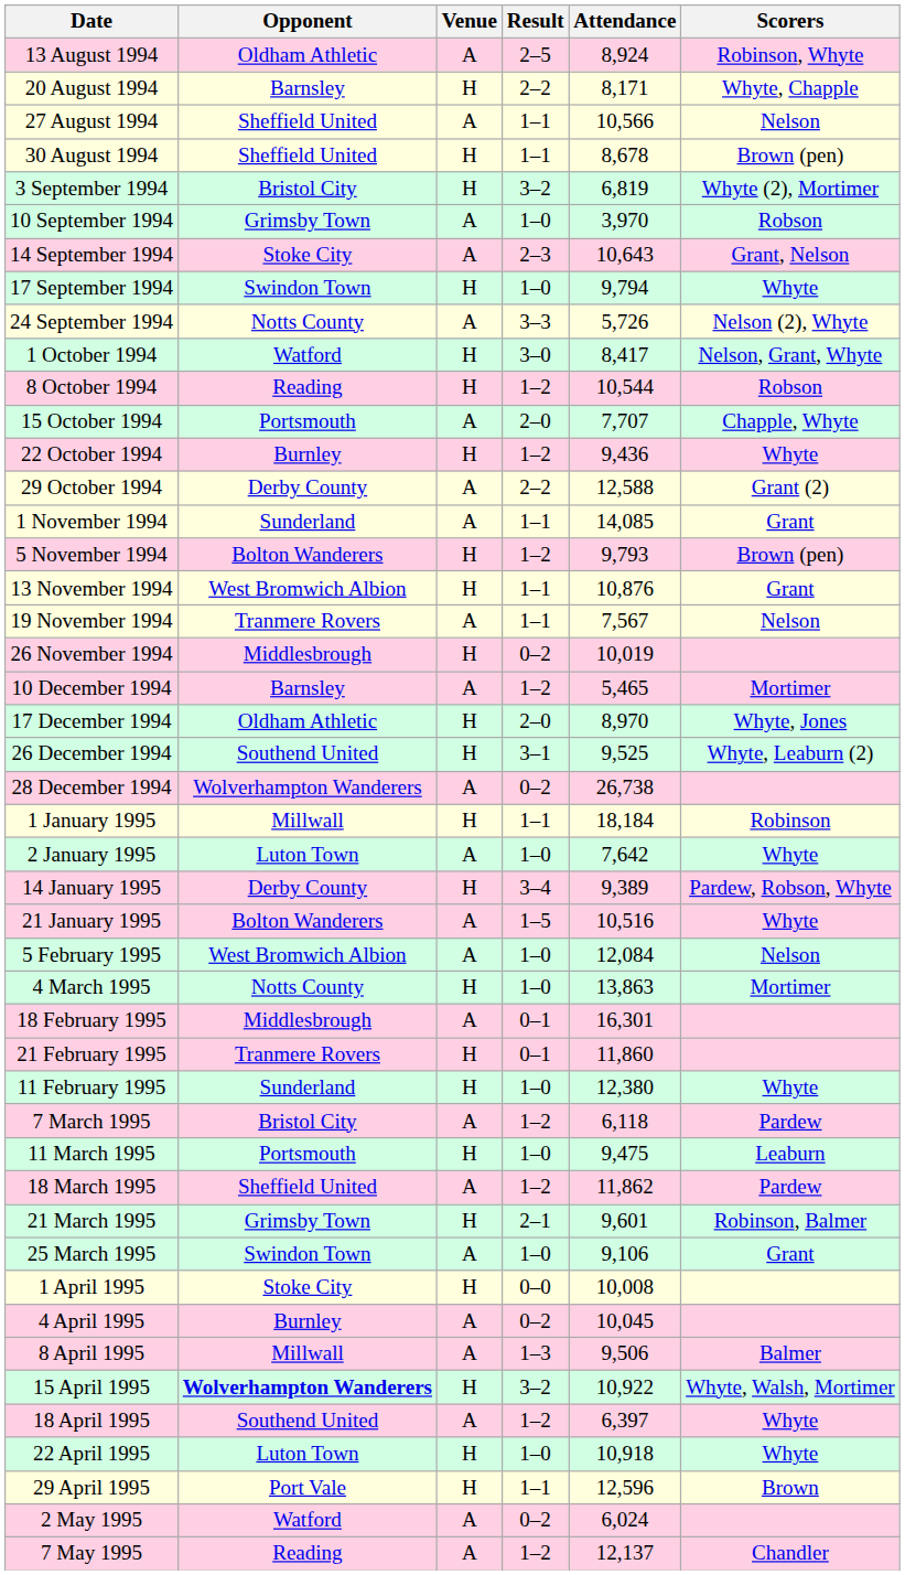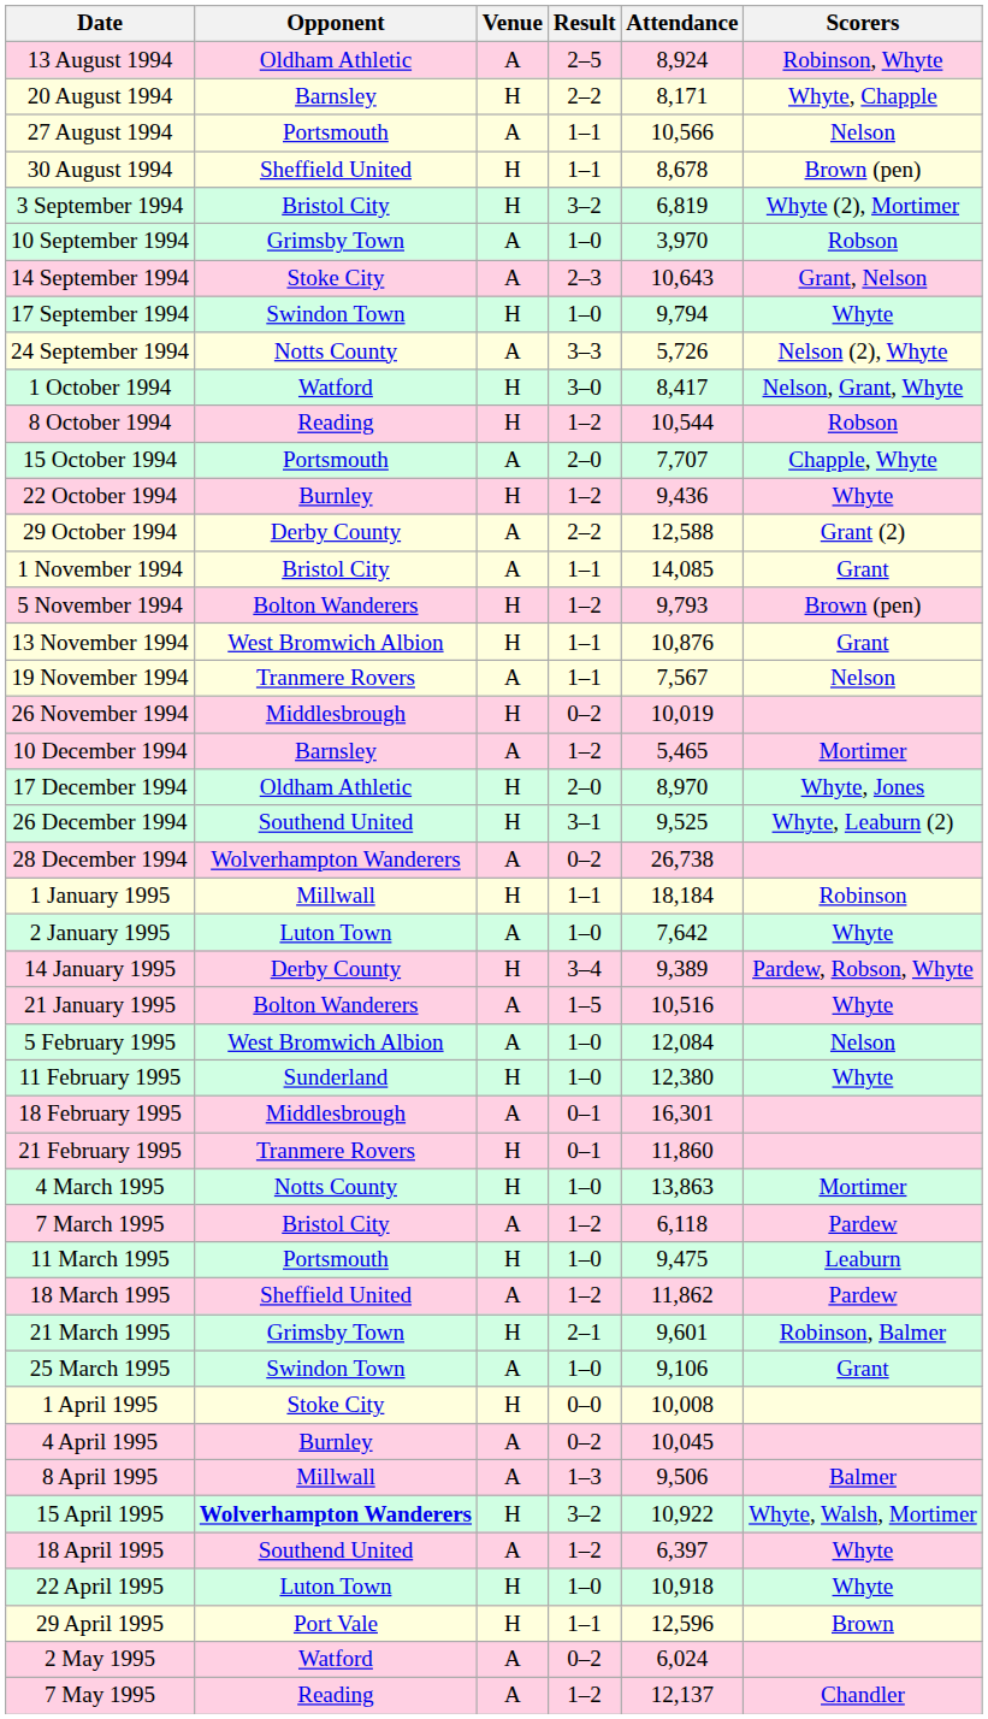27 August 1994 | Opponent: Sheffield United -> Portsmouth
1 November 1994 | Opponent: Sunderland -> Bristol City
rows swapped: 11 February 1995 <-> 4 March 1995
